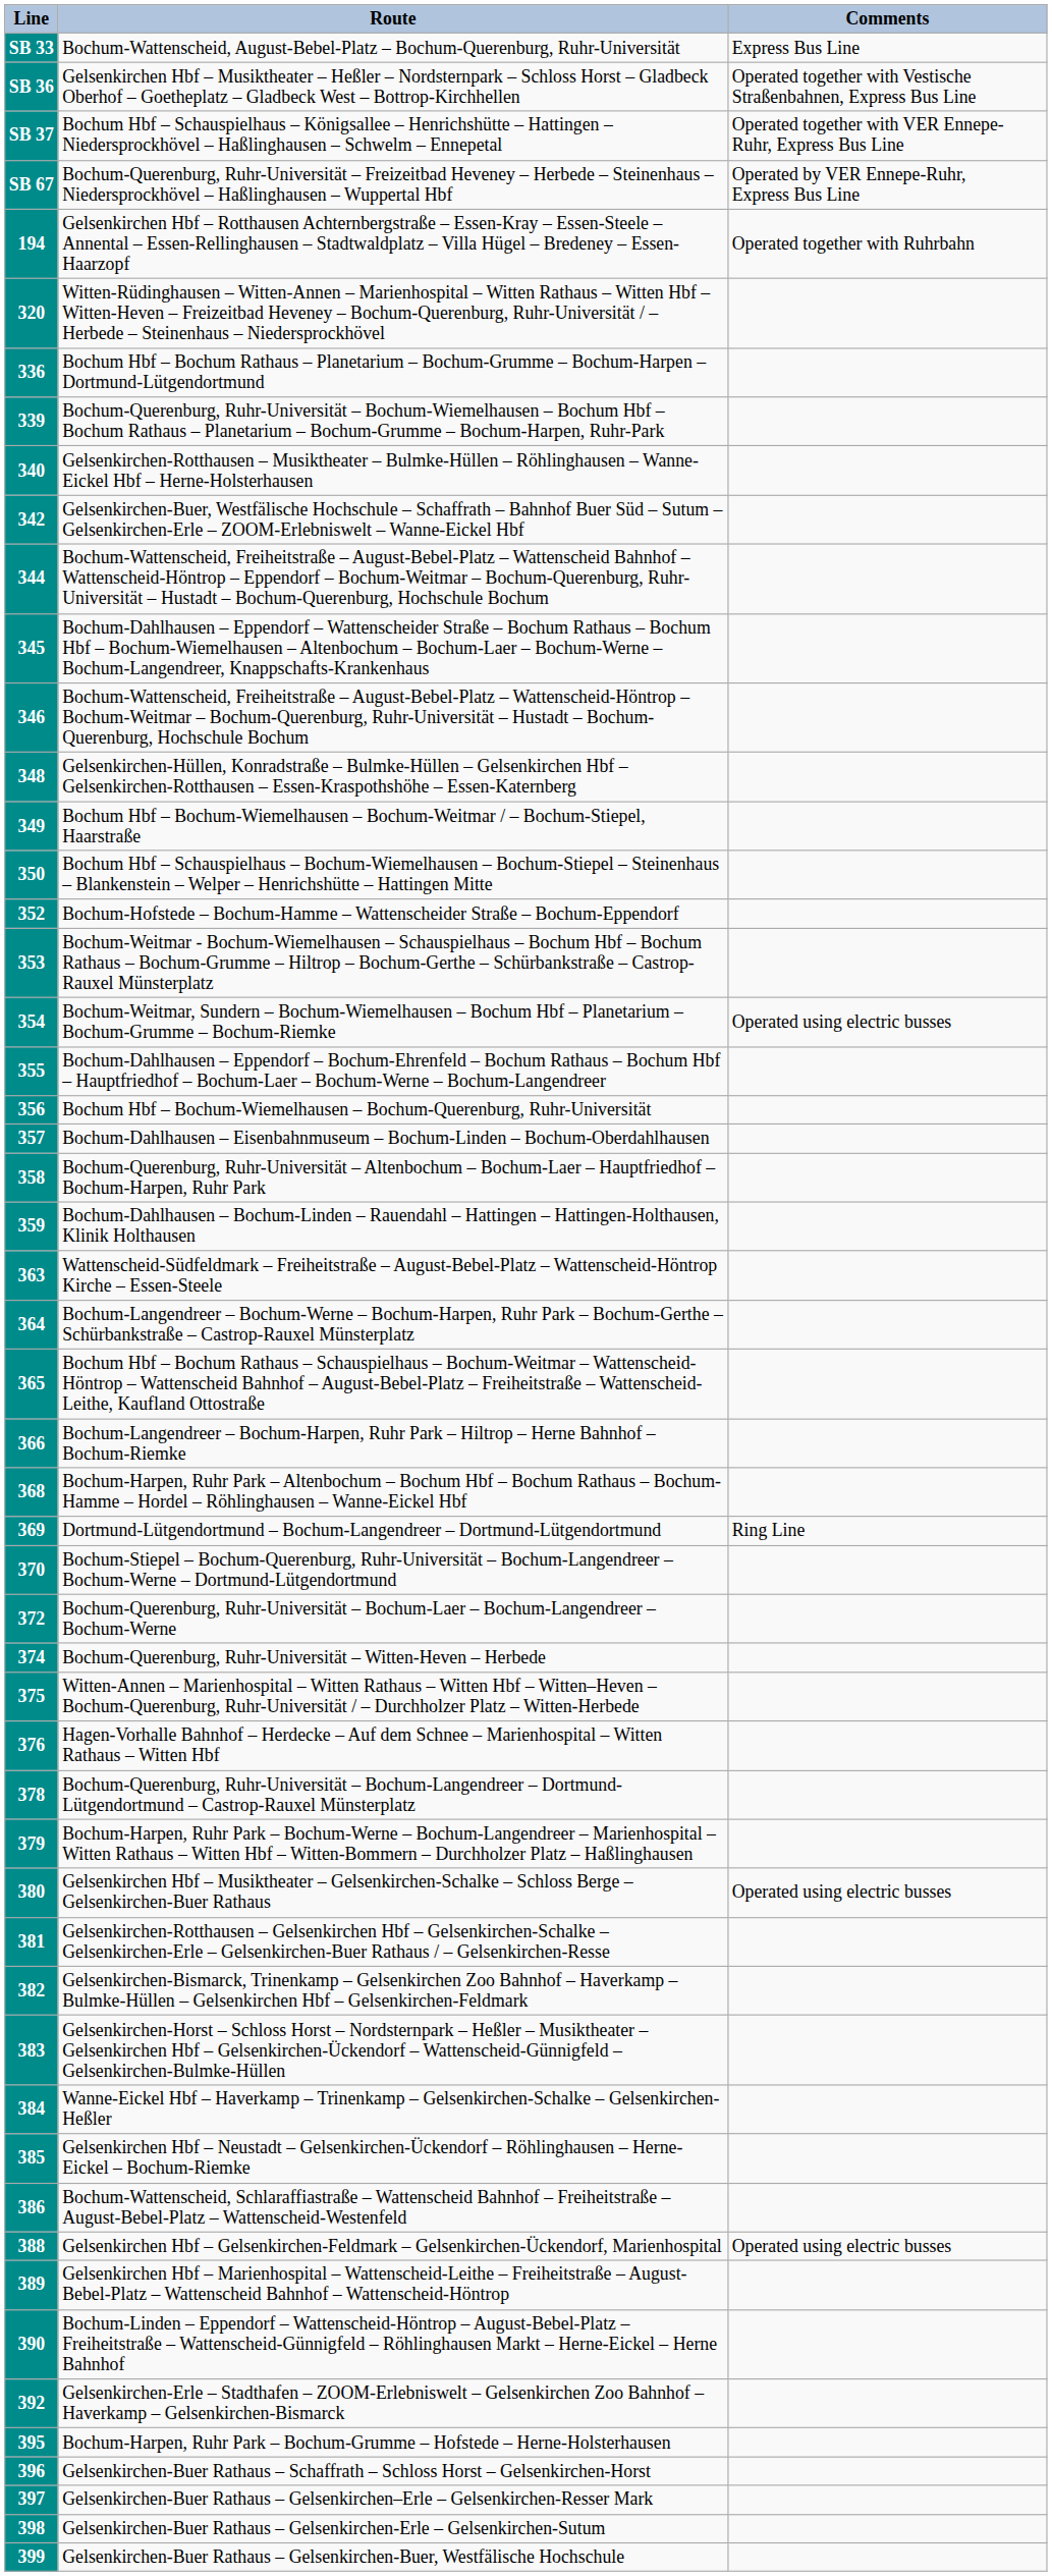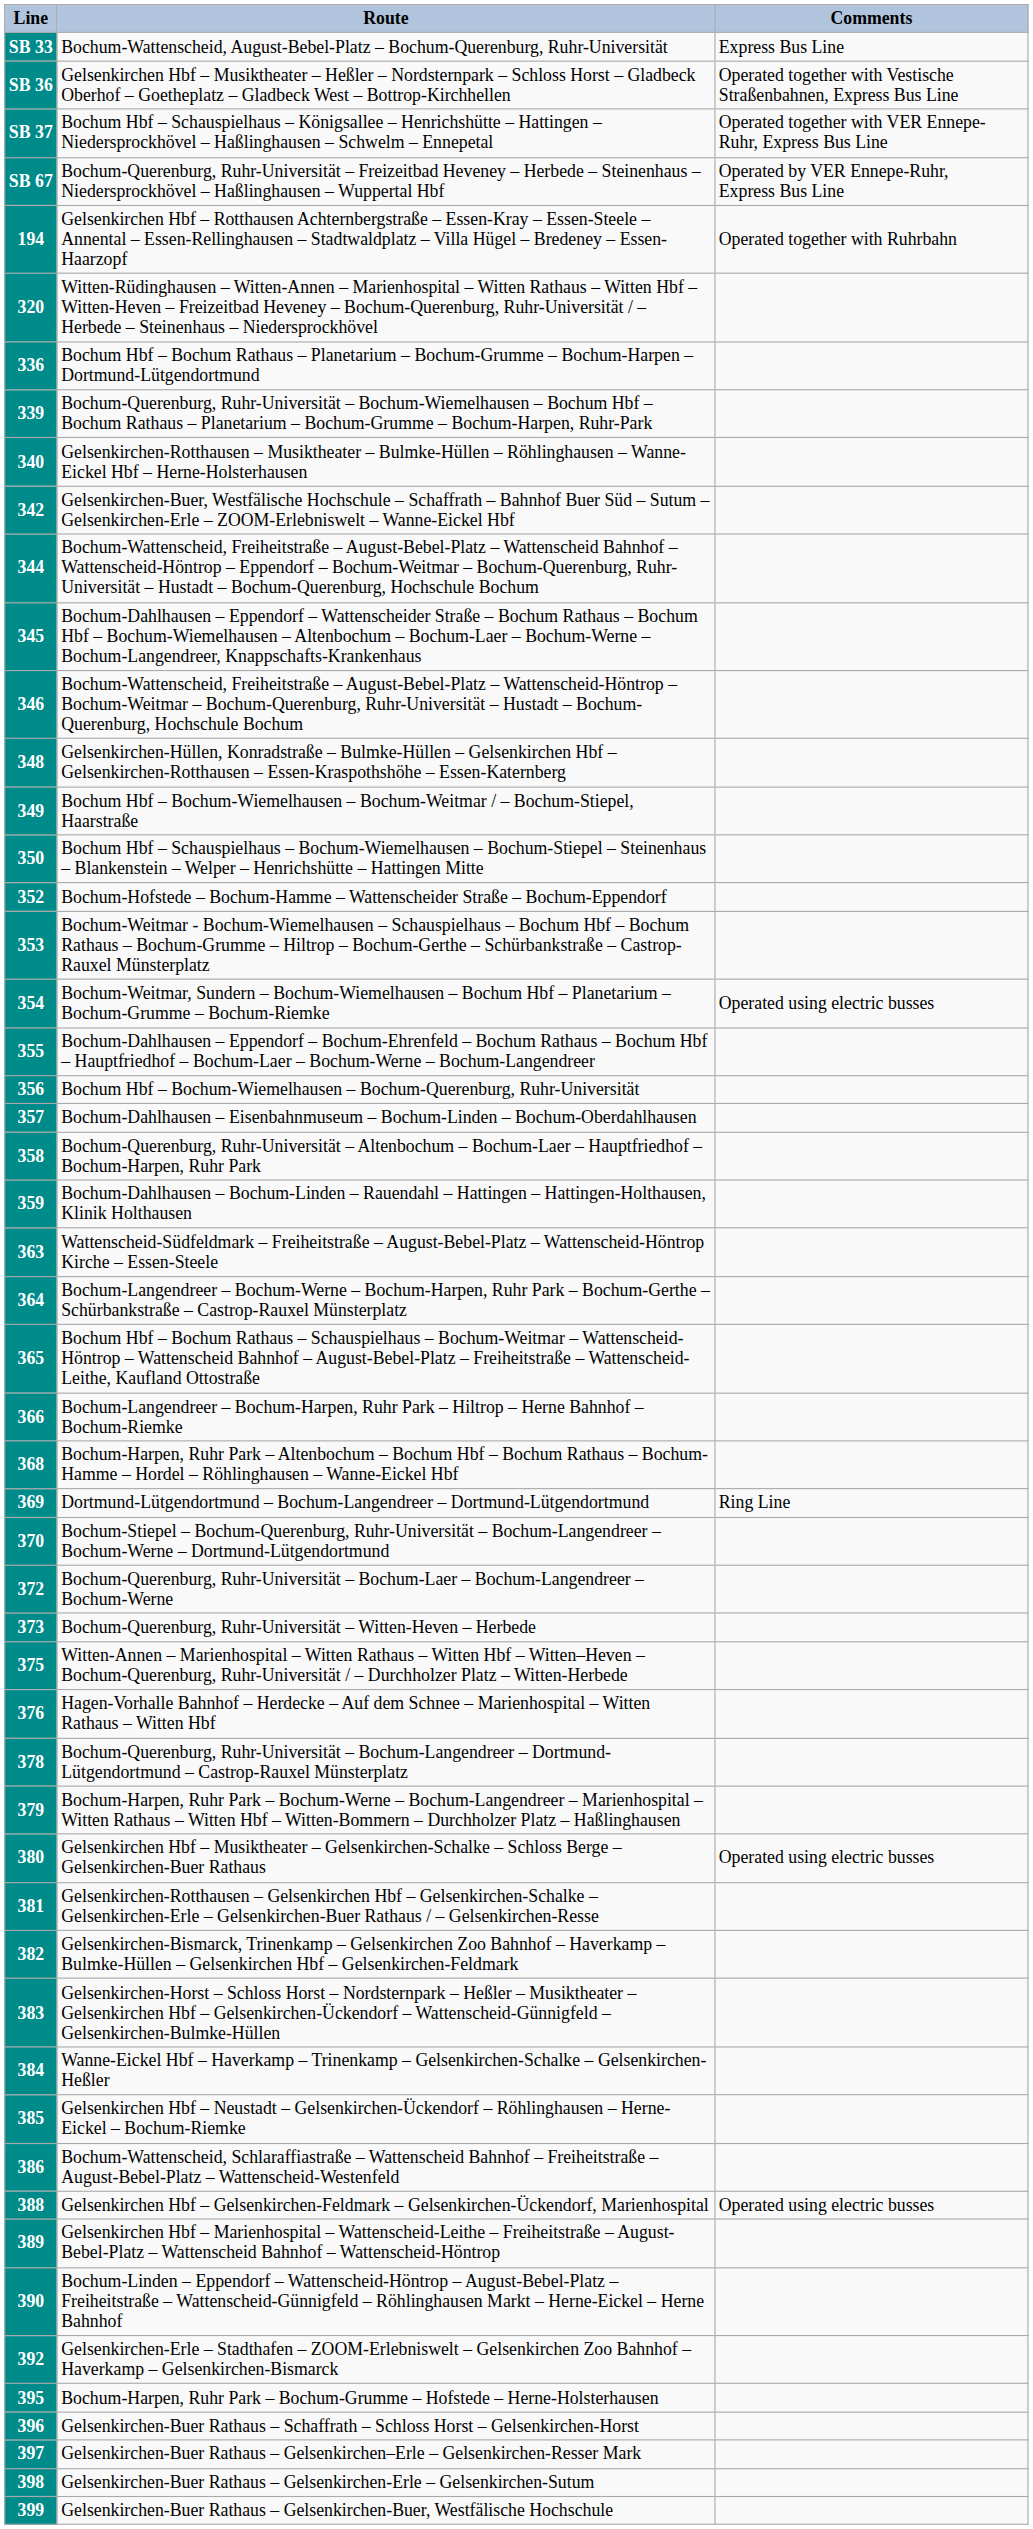Bochum-Querenburg, Ruhr-Universität – Witten-Heven – Herbede | Line: 374 -> 373
